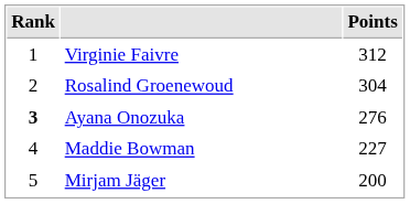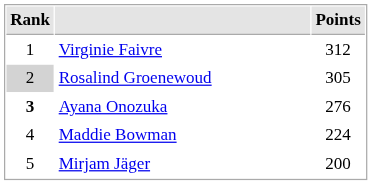Rosalind Groenewoud | Rank: no background -> lightgrey background
Rosalind Groenewoud | Points: 304 -> 305
Maddie Bowman | Points: 227 -> 224
